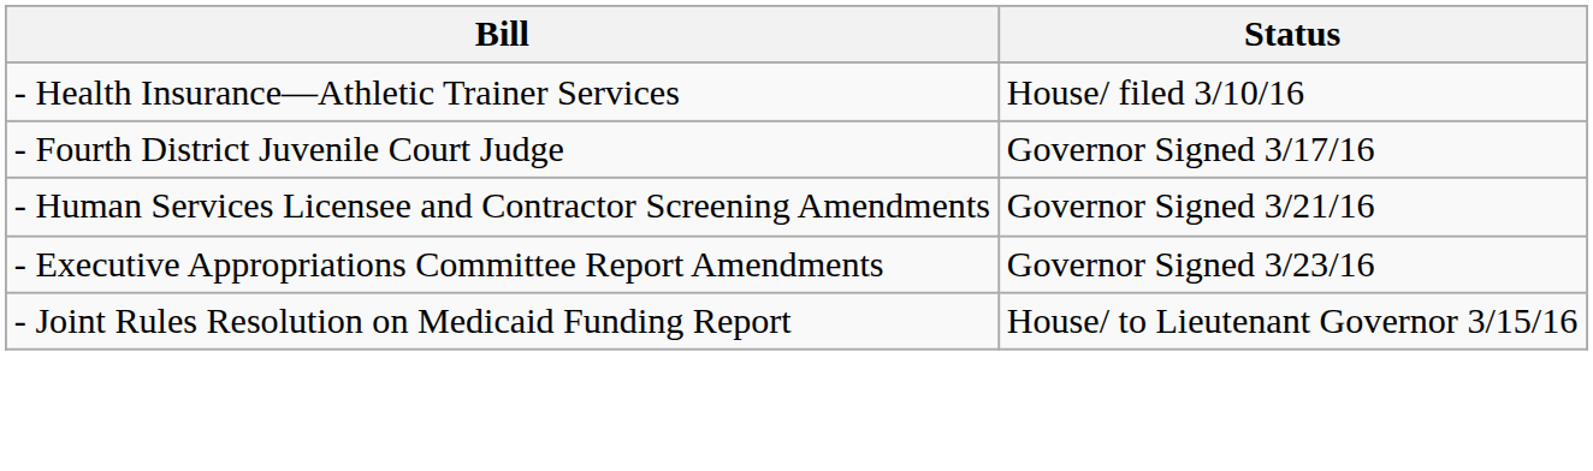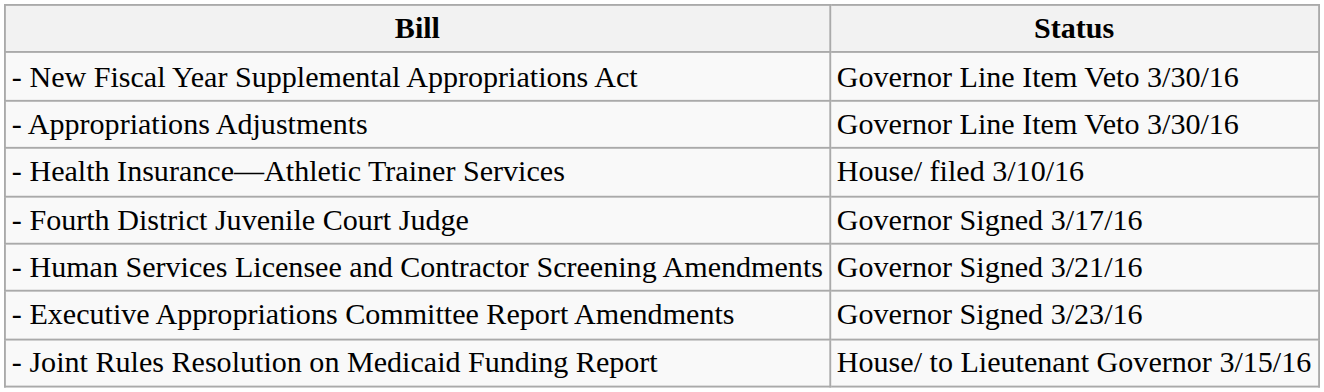+ row: - New Fiscal Year Supplemental Appropriations Act | Governor Line Item Veto 3/30/16
+ row: - Appropriations Adjustments | Governor Line Item Veto 3/30/16
